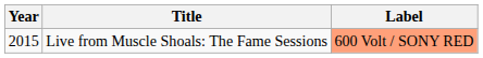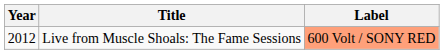Live from Muscle Shoals: The Fame Sessions | Year: 2015 -> 2012
